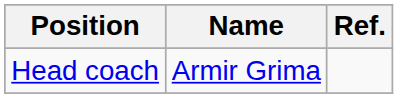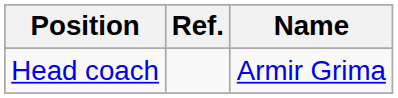columns swapped: Name <-> Ref.
